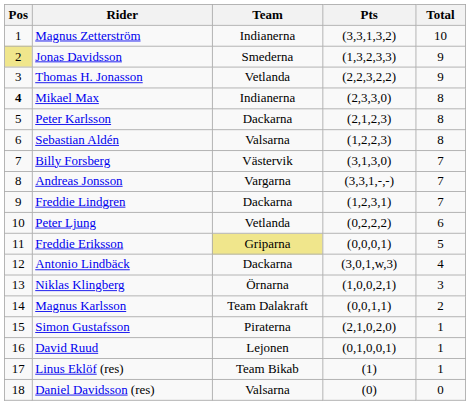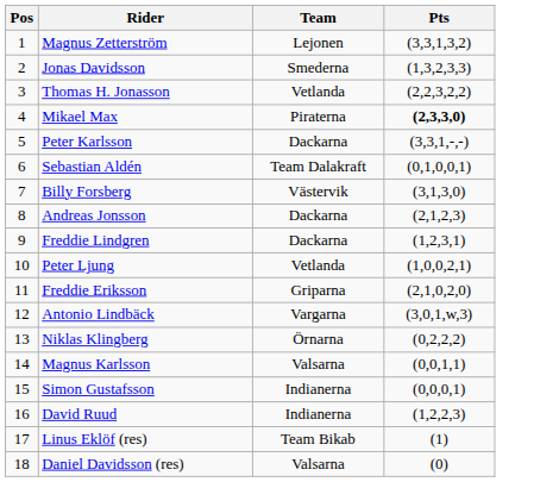- column: Total | 10 | 9 | 9 | 8 | 8 | 8 | 7 | 7 | 7 | 6 | 5 | 4 | 3 | 2 | 1 | 1 | 1 | 0
Magnus Zetterström | Team: Indianerna -> Lejonen
Jonas Davidsson | Pos: khaki background -> no background
Mikael Max | Pos: bold -> normal
Mikael Max | Team: Indianerna -> Piraterna
Mikael Max | Pts: normal -> bold
Peter Karlsson | Pts: (2,1,2,3) -> (3,3,1,-,-)
Sebastian Aldén | Team: Valsarna -> Team Dalakraft
Sebastian Aldén | Pts: (1,2,2,3) -> (0,1,0,0,1)
Andreas Jonsson | Team: Vargarna -> Dackarna
Andreas Jonsson | Pts: (3,3,1,-,-) -> (2,1,2,3)
Peter Ljung | Pts: (0,2,2,2) -> (1,0,0,2,1)
Freddie Eriksson | Team: khaki background -> no background
Freddie Eriksson | Pts: (0,0,0,1) -> (2,1,0,2,0)
Antonio Lindbäck | Team: Dackarna -> Vargarna
Niklas Klingberg | Pts: (1,0,0,2,1) -> (0,2,2,2)
Magnus Karlsson | Team: Team Dalakraft -> Valsarna
Simon Gustafsson | Team: Piraterna -> Indianerna
Simon Gustafsson | Pts: (2,1,0,2,0) -> (0,0,0,1)
David Ruud | Team: Lejonen -> Indianerna
David Ruud | Pts: (0,1,0,0,1) -> (1,2,2,3)
